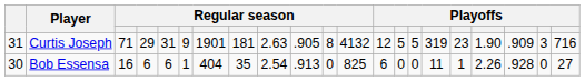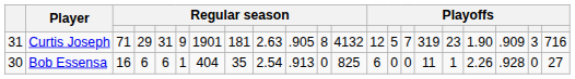Curtis Joseph | column 15: 5 -> 7
